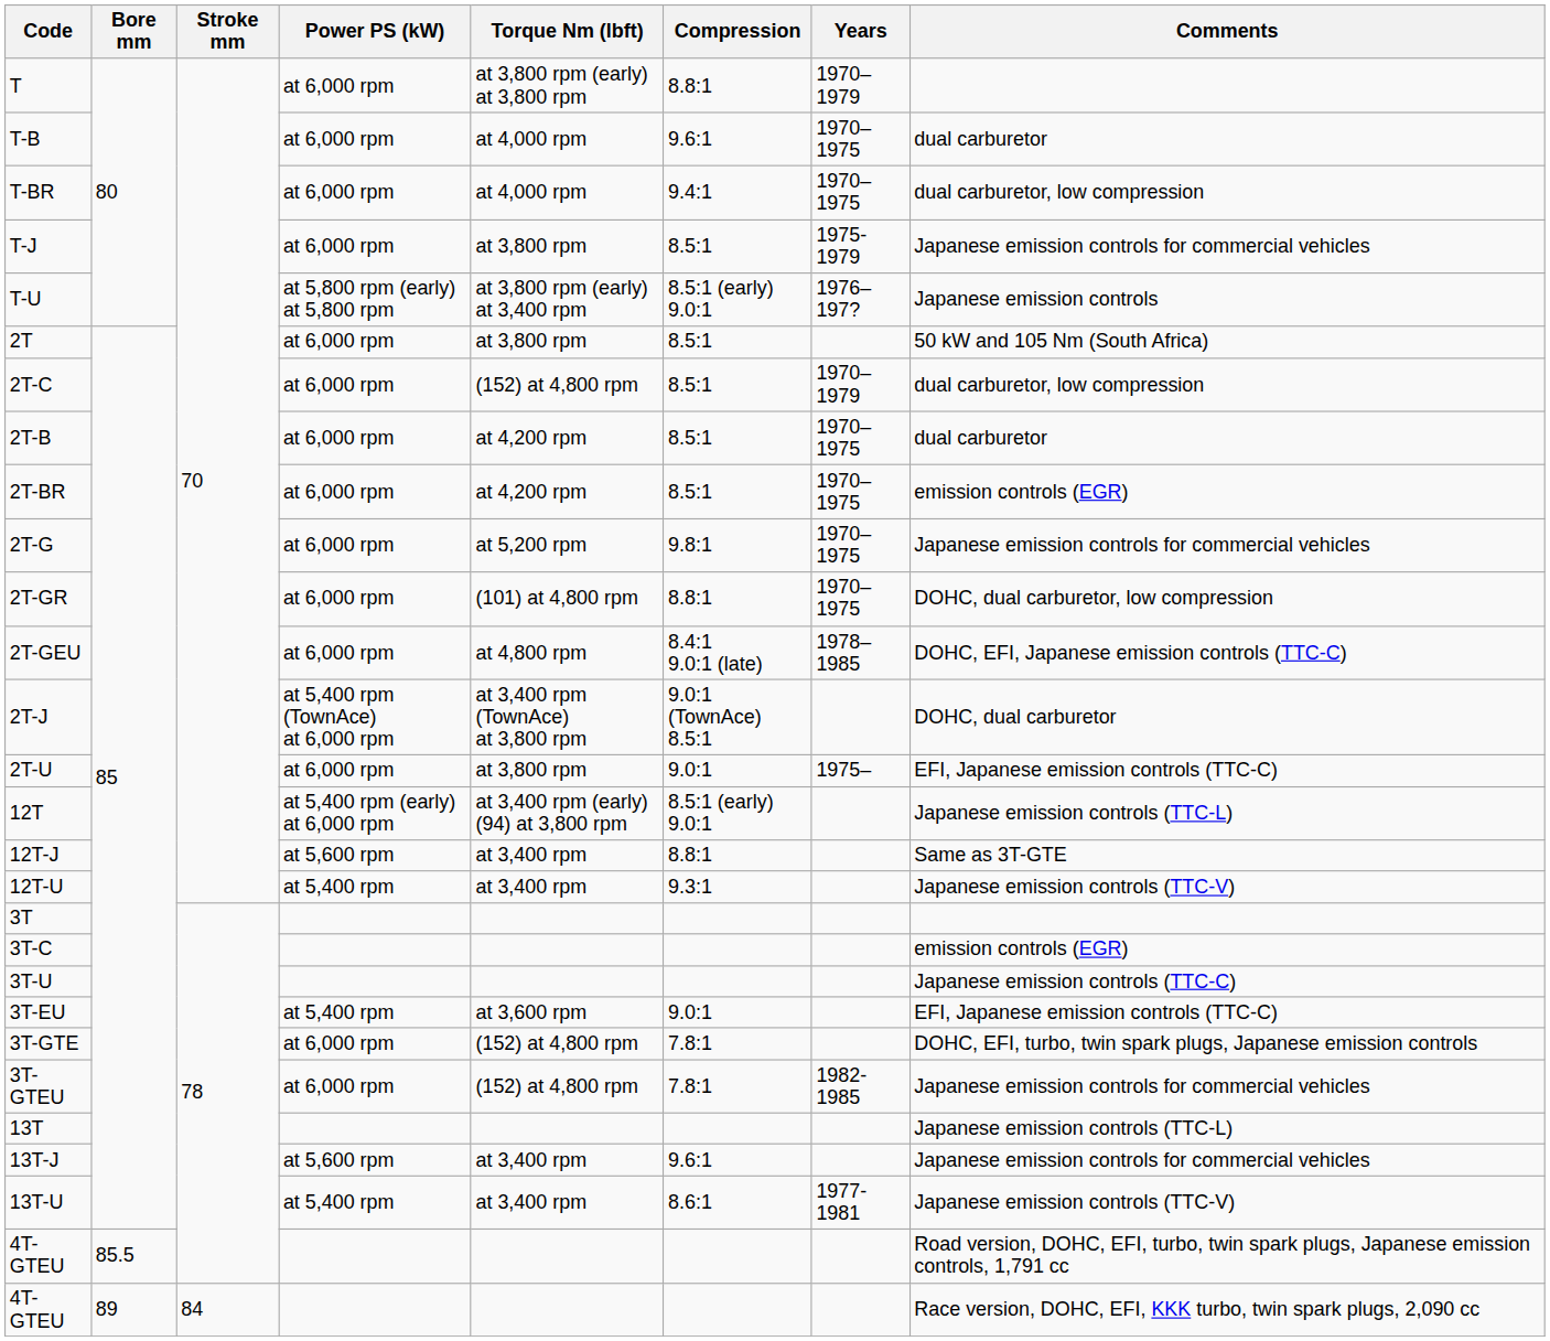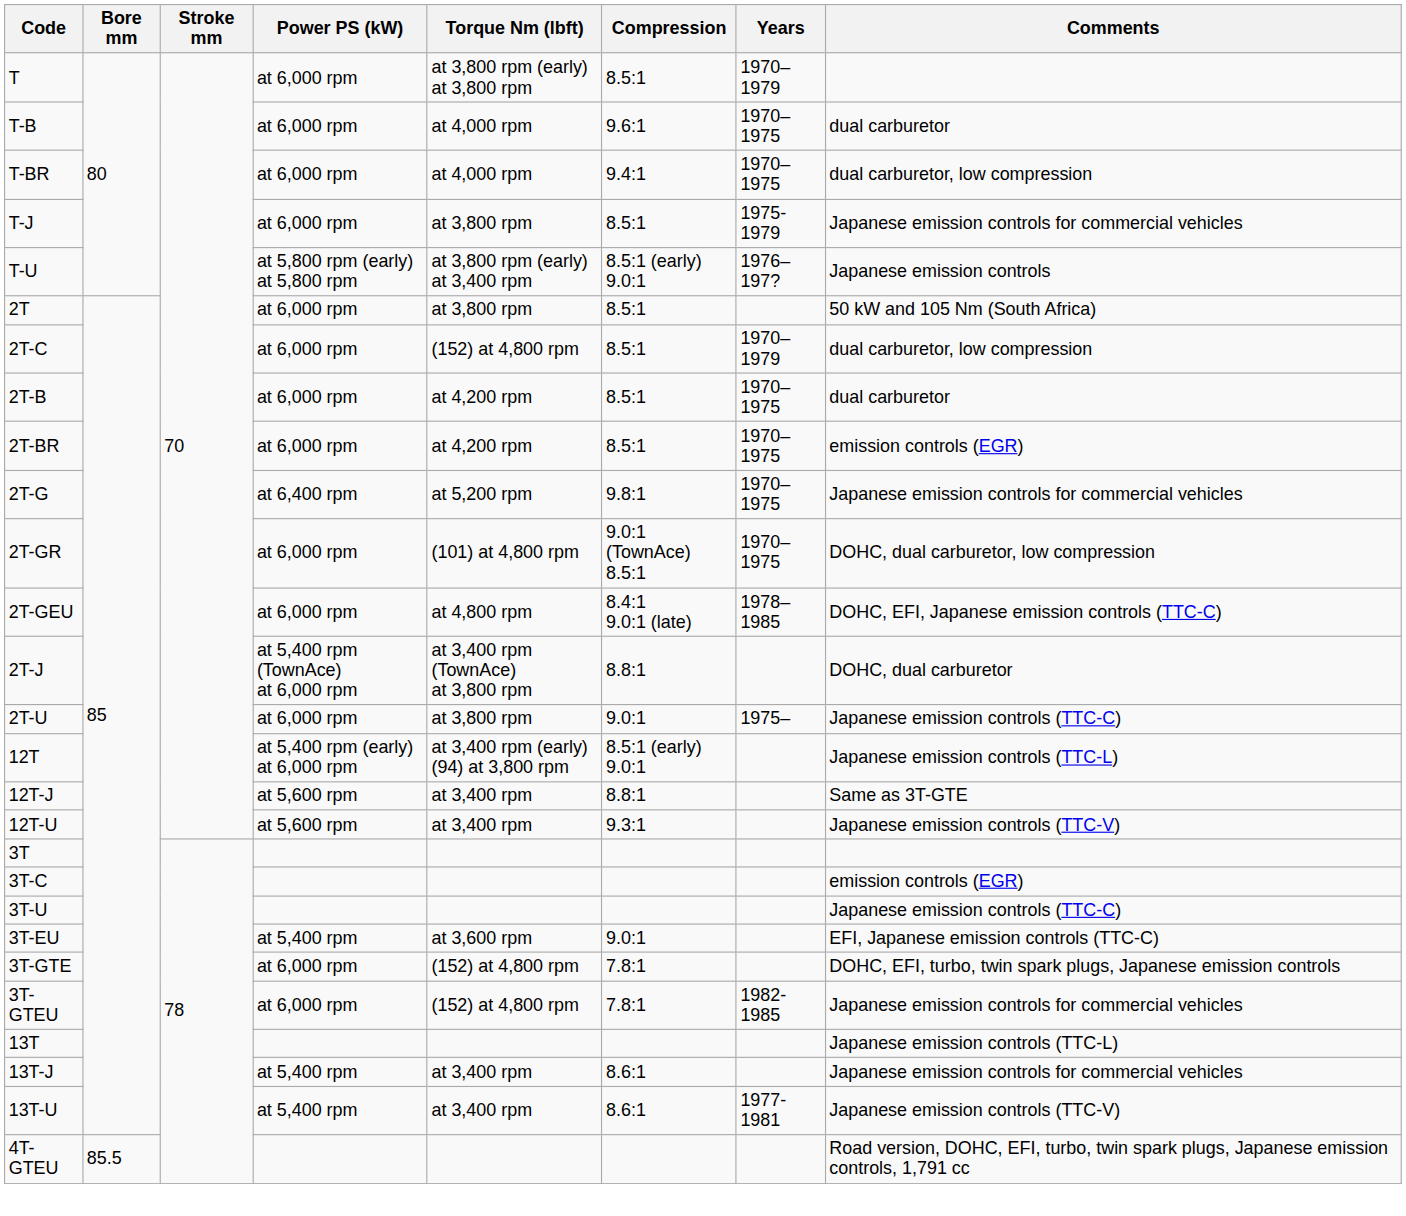T | Compression: 8.8:1 -> 8.5:1
2T-G | Power PS (kW): at 6,000 rpm -> at 6,400 rpm
2T-GR | Compression: 8.8:1 -> 9.0:1 (TownAce) 8.5:1
2T-J | Compression: 9.0:1 (TownAce) 8.5:1 -> 8.8:1
2T-U | Comments: EFI, Japanese emission controls (TTC-C) -> Japanese emission controls (TTC-C)
12T-U | Power PS (kW): at 5,400 rpm -> at 5,600 rpm
13T-J | Power PS (kW): at 5,600 rpm -> at 5,400 rpm
13T-J | Compression: 9.6:1 -> 8.6:1
- row: 4T-GTEU | 89 | 84 | Race version, DOHC, EFI, KKK turbo, twin spark plugs, 2,090 cc
